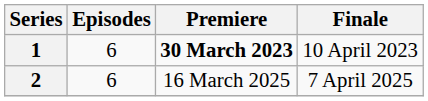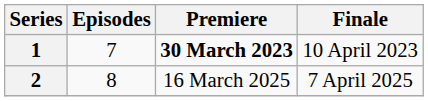1 | Episodes: 6 -> 7
2 | Episodes: 6 -> 8
